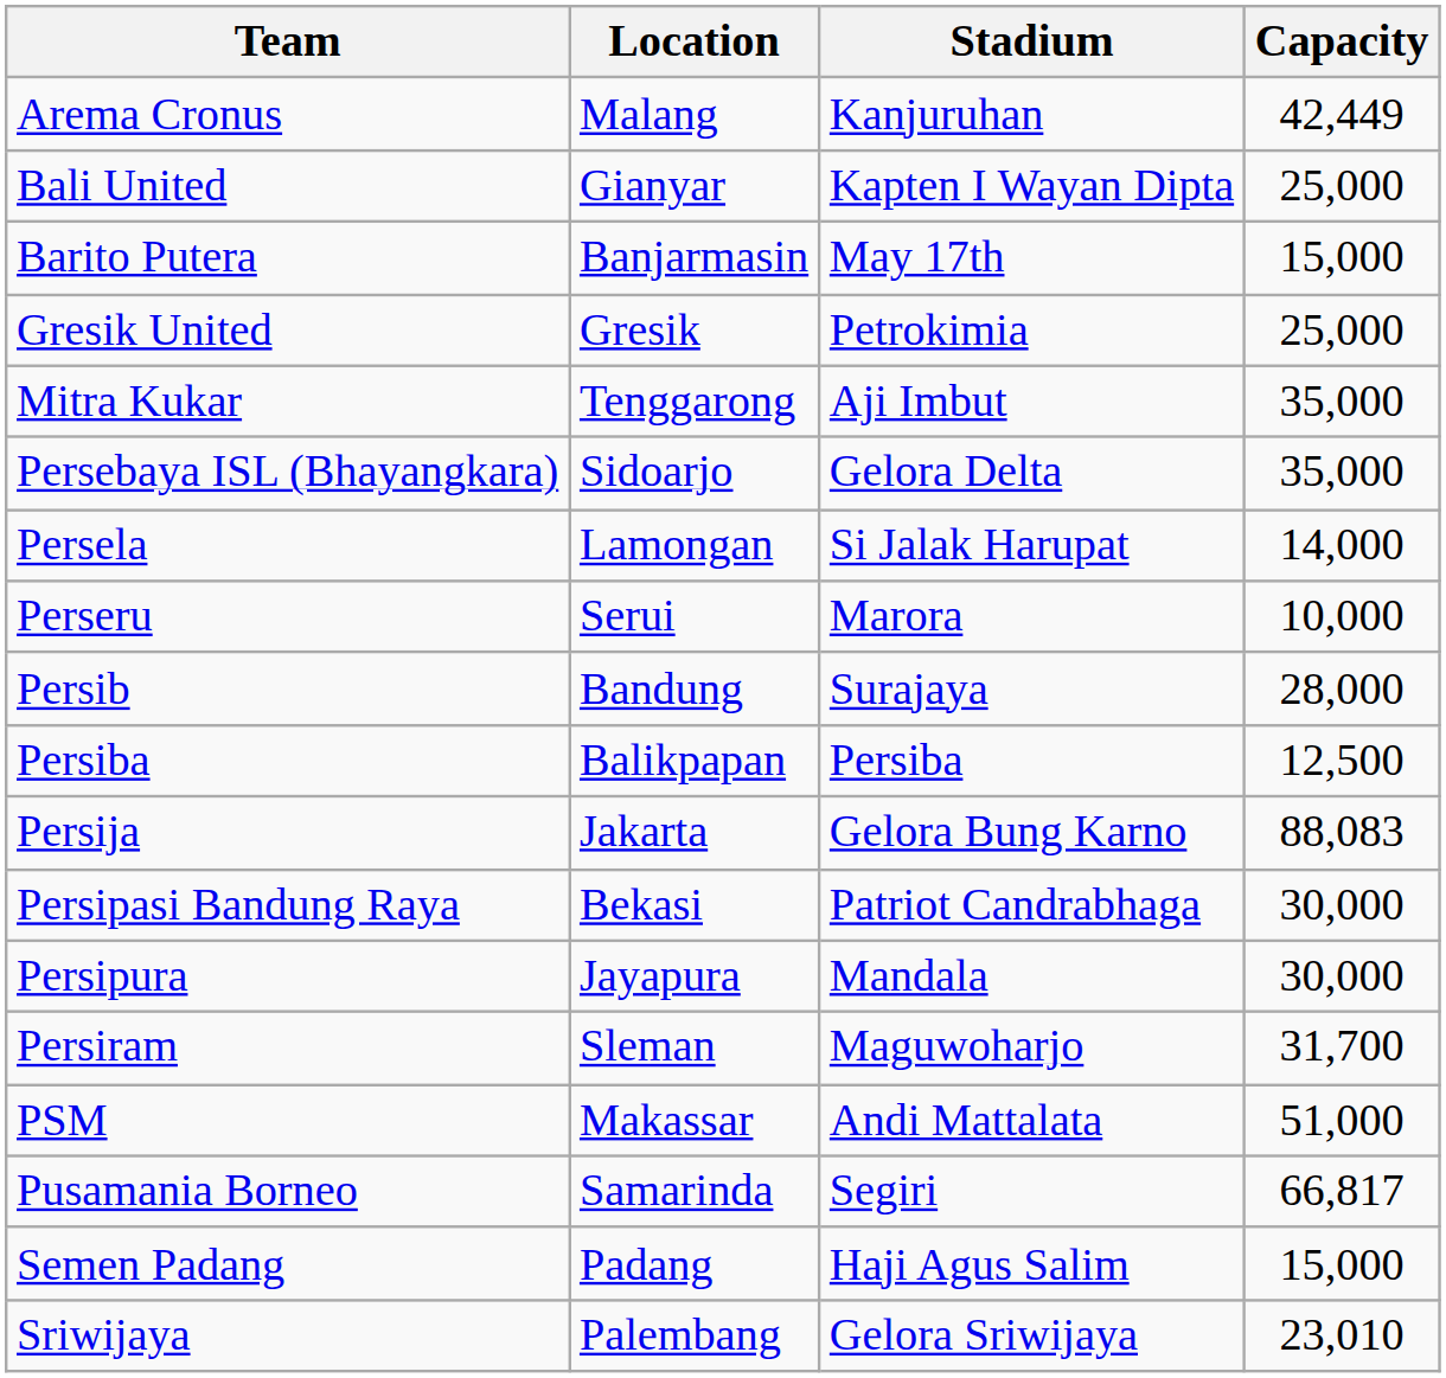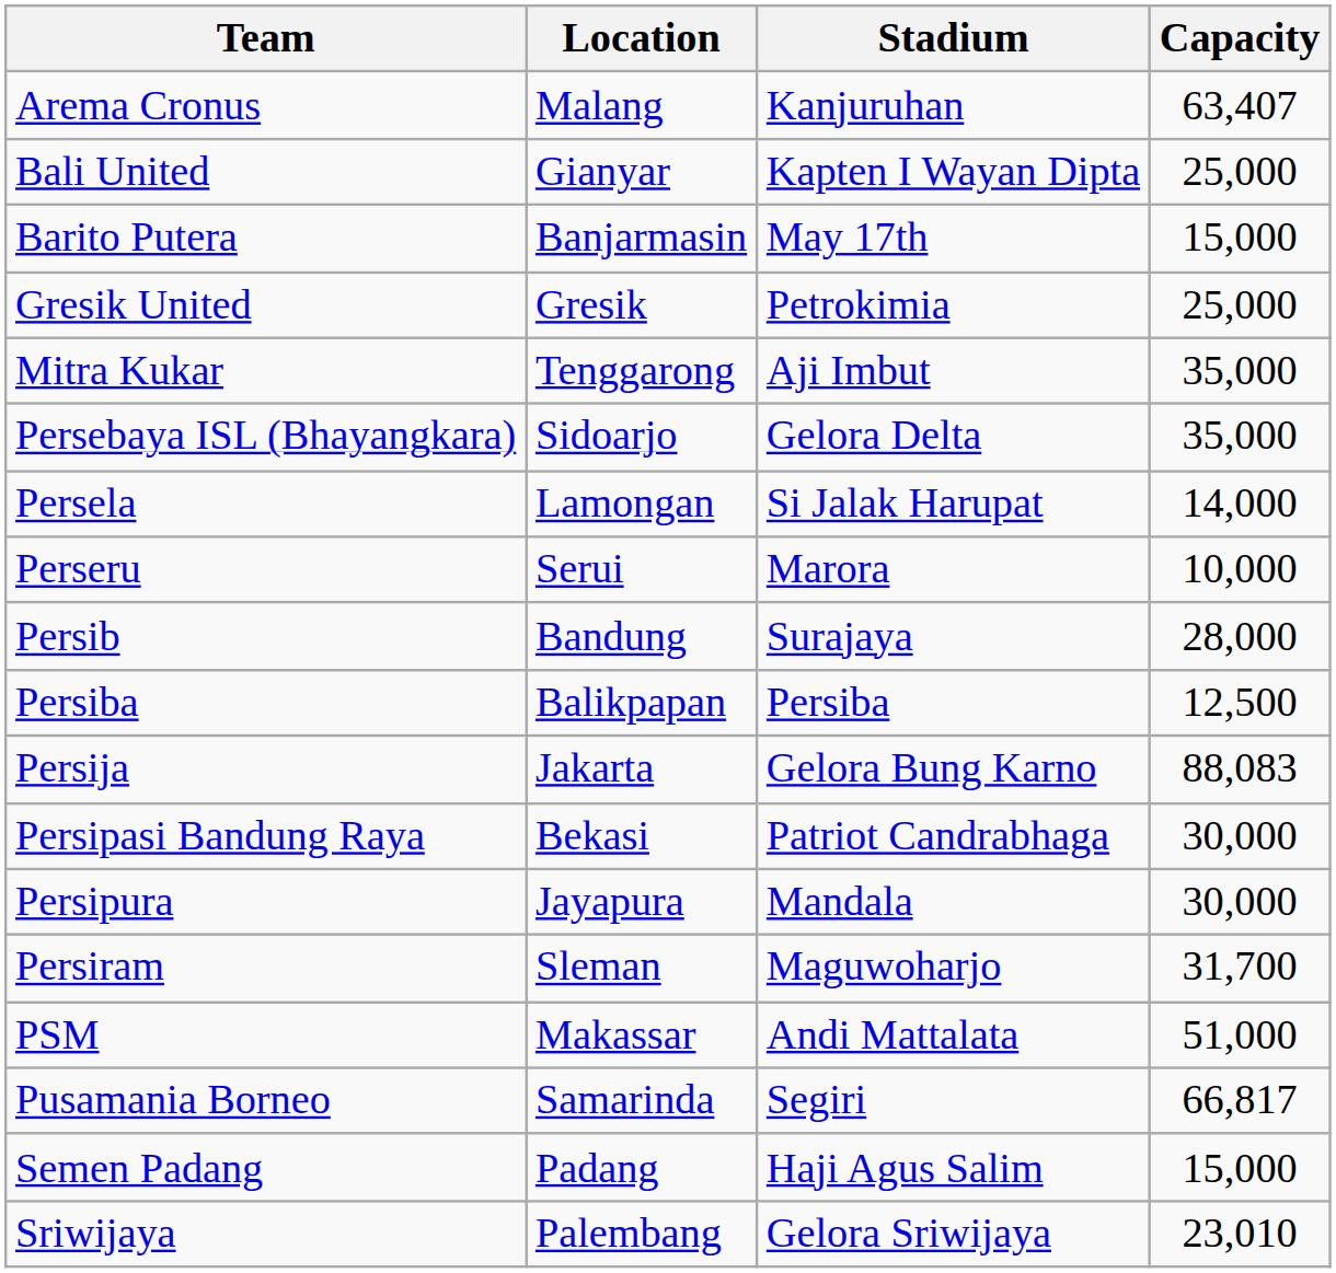Arema Cronus | Capacity: 42,449 -> 63,407
